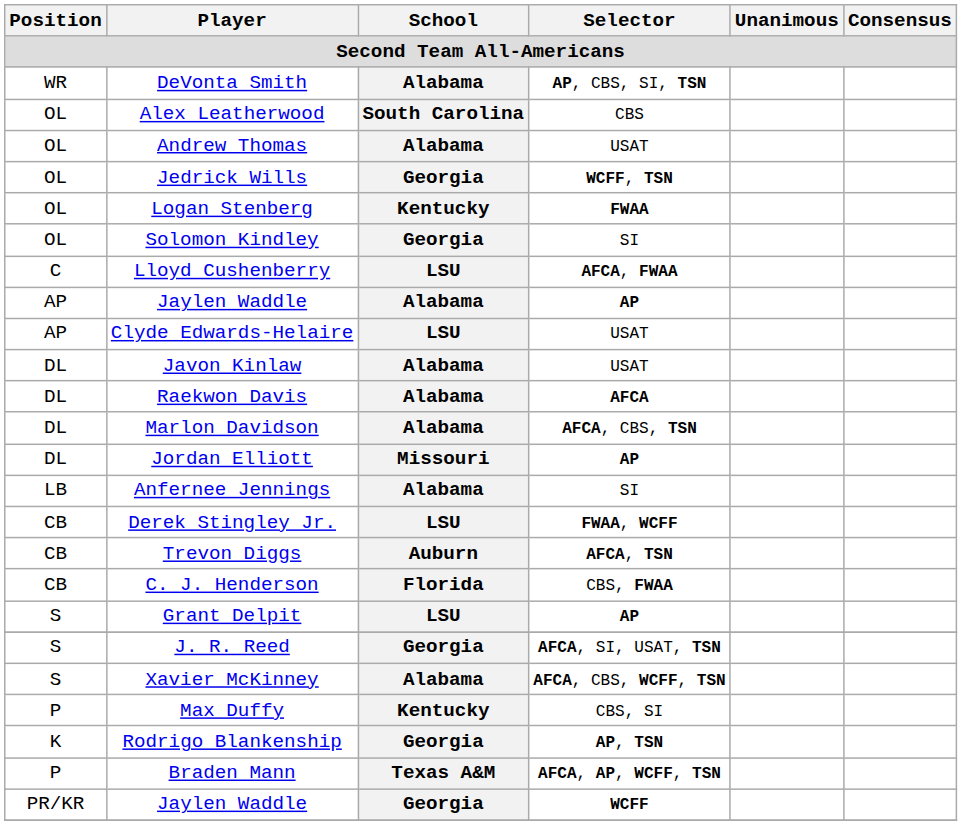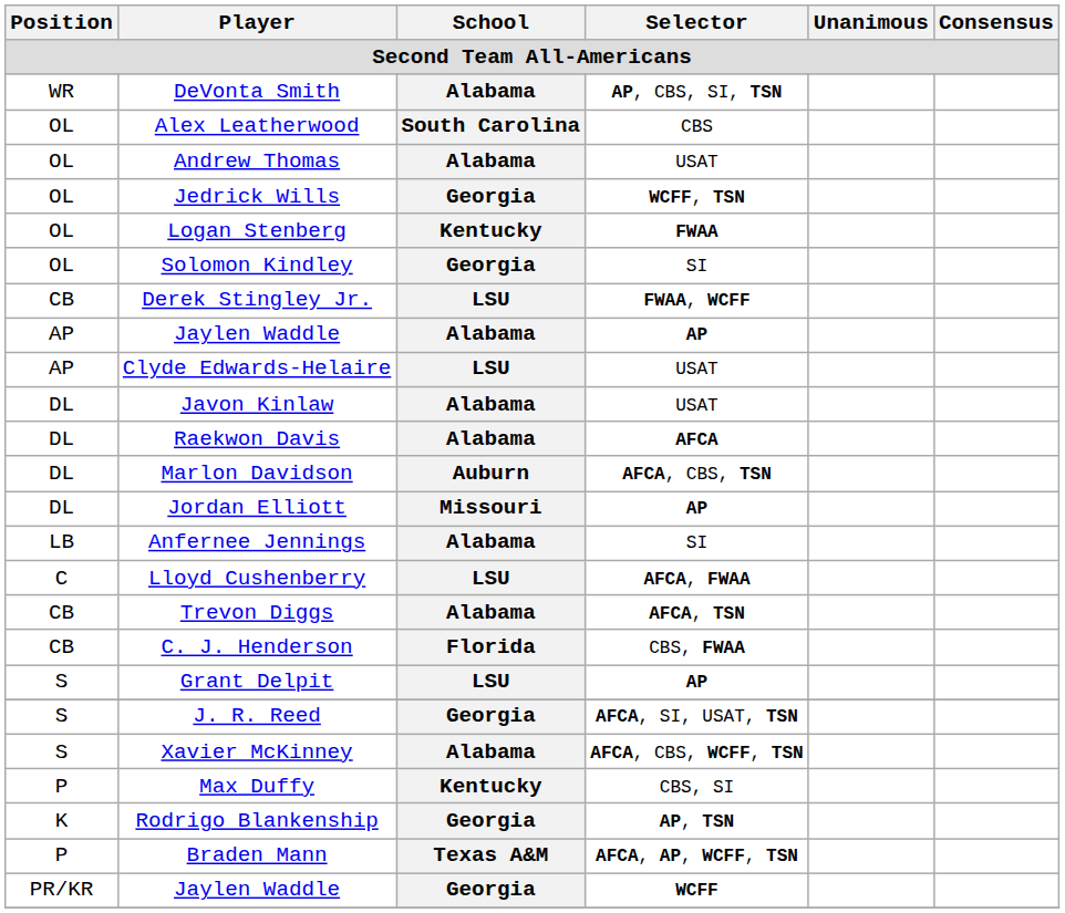rows swapped: Lloyd Cushenberry <-> Derek Stingley Jr.
Marlon Davidson | School: Alabama -> Auburn
Trevon Diggs | School: Auburn -> Alabama
